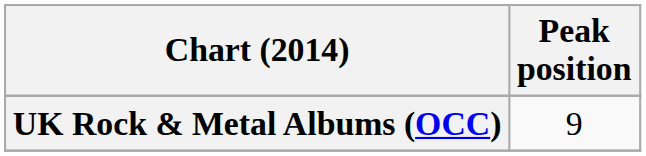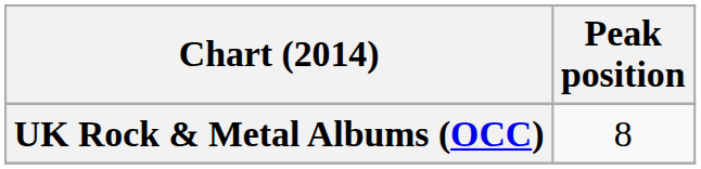UK Rock & Metal Albums (OCC) | Peak position: 9 -> 8
